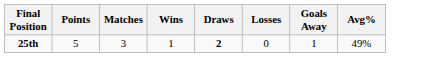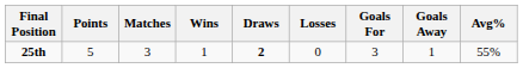+ column: Goals For | 3
25th | Avg%: 49% -> 55%
